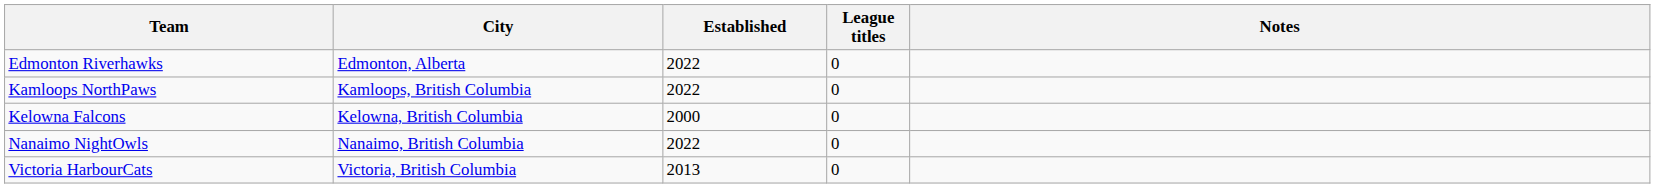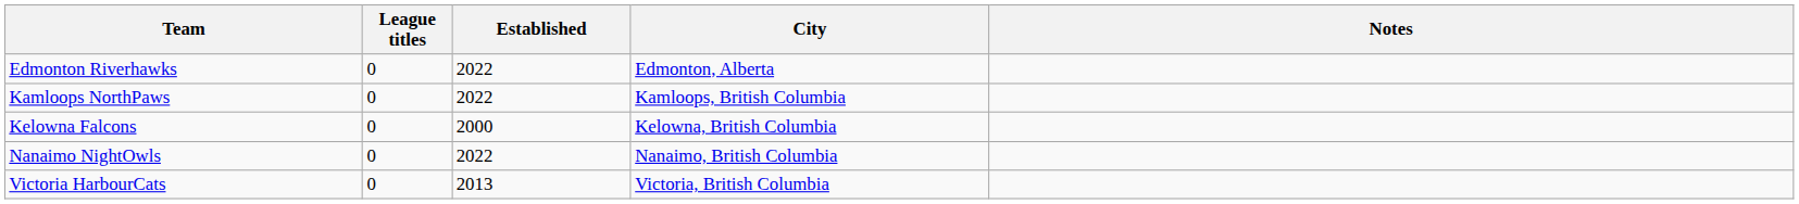columns swapped: City <-> League titles
